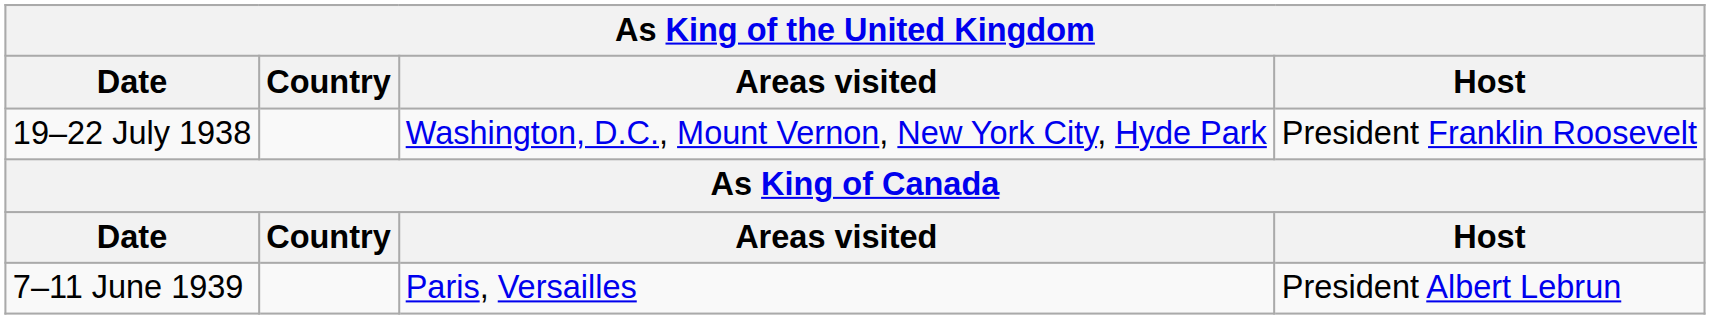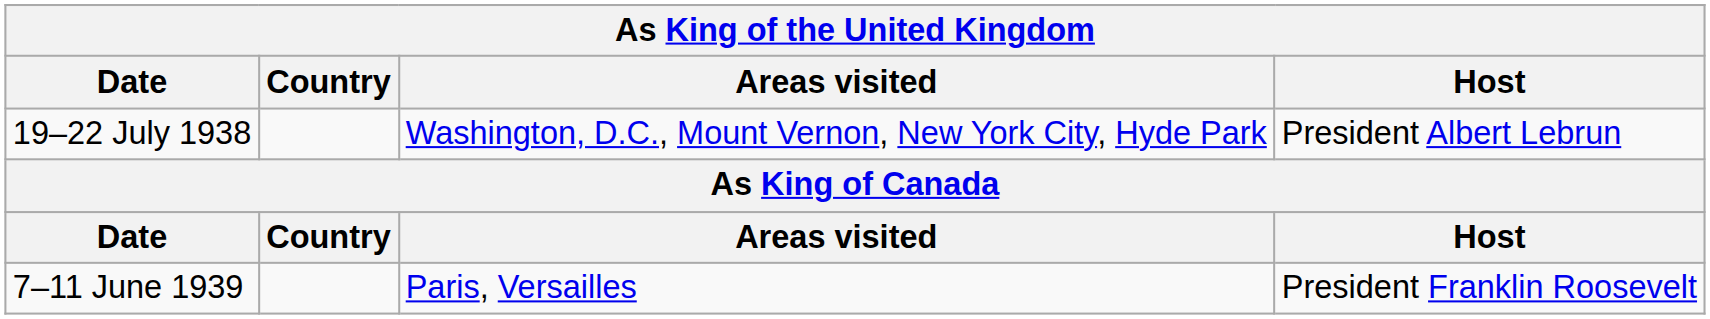19–22 July 1938 | Host: President Franklin Roosevelt -> President Albert Lebrun
7–11 June 1939 | Host: President Albert Lebrun -> President Franklin Roosevelt
